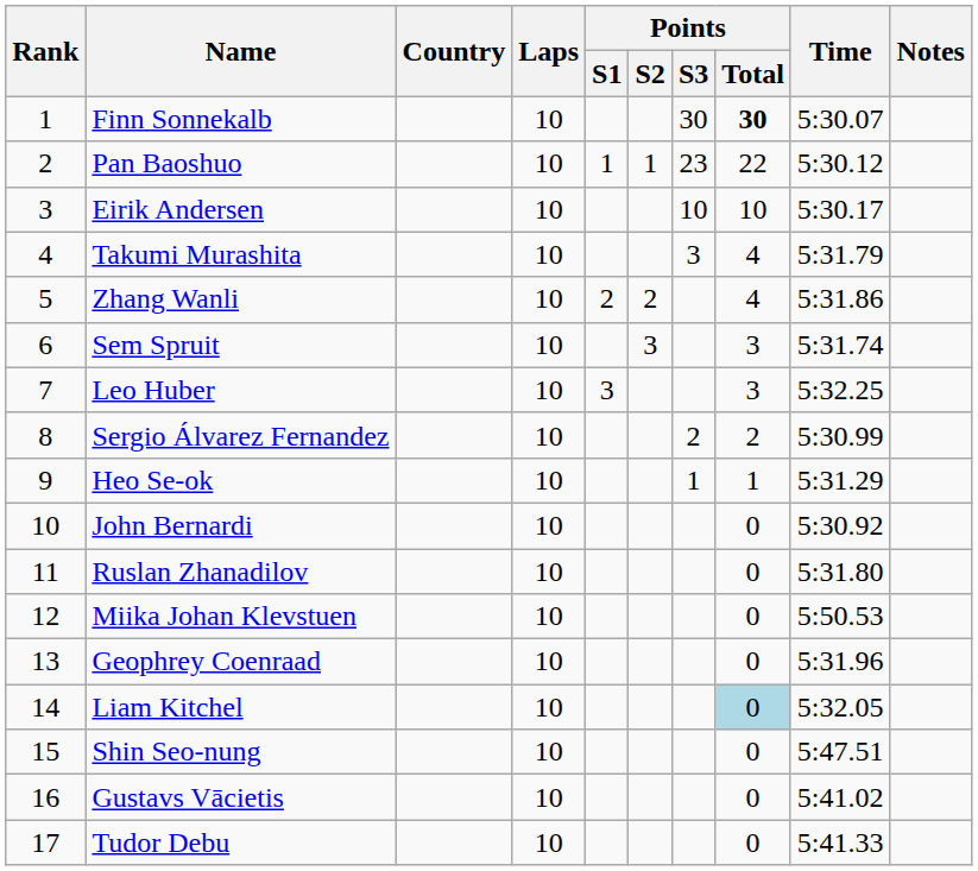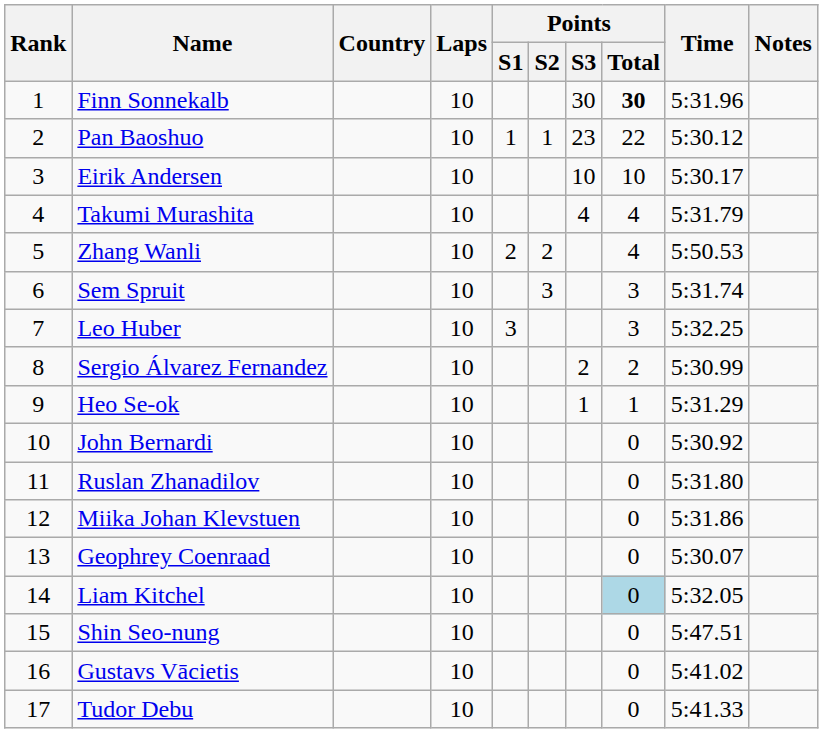Finn Sonnekalb | Time: 5:30.07 -> 5:31.96
Takumi Murashita | Points / S3: 3 -> 4
Zhang Wanli | Time: 5:31.86 -> 5:50.53
Miika Johan Klevstuen | Time: 5:50.53 -> 5:31.86
Geophrey Coenraad | Time: 5:31.96 -> 5:30.07
